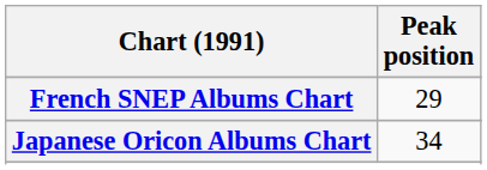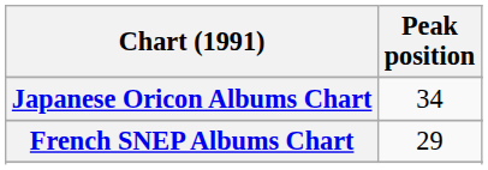rows swapped: French SNEP Albums Chart <-> Japanese Oricon Albums Chart
